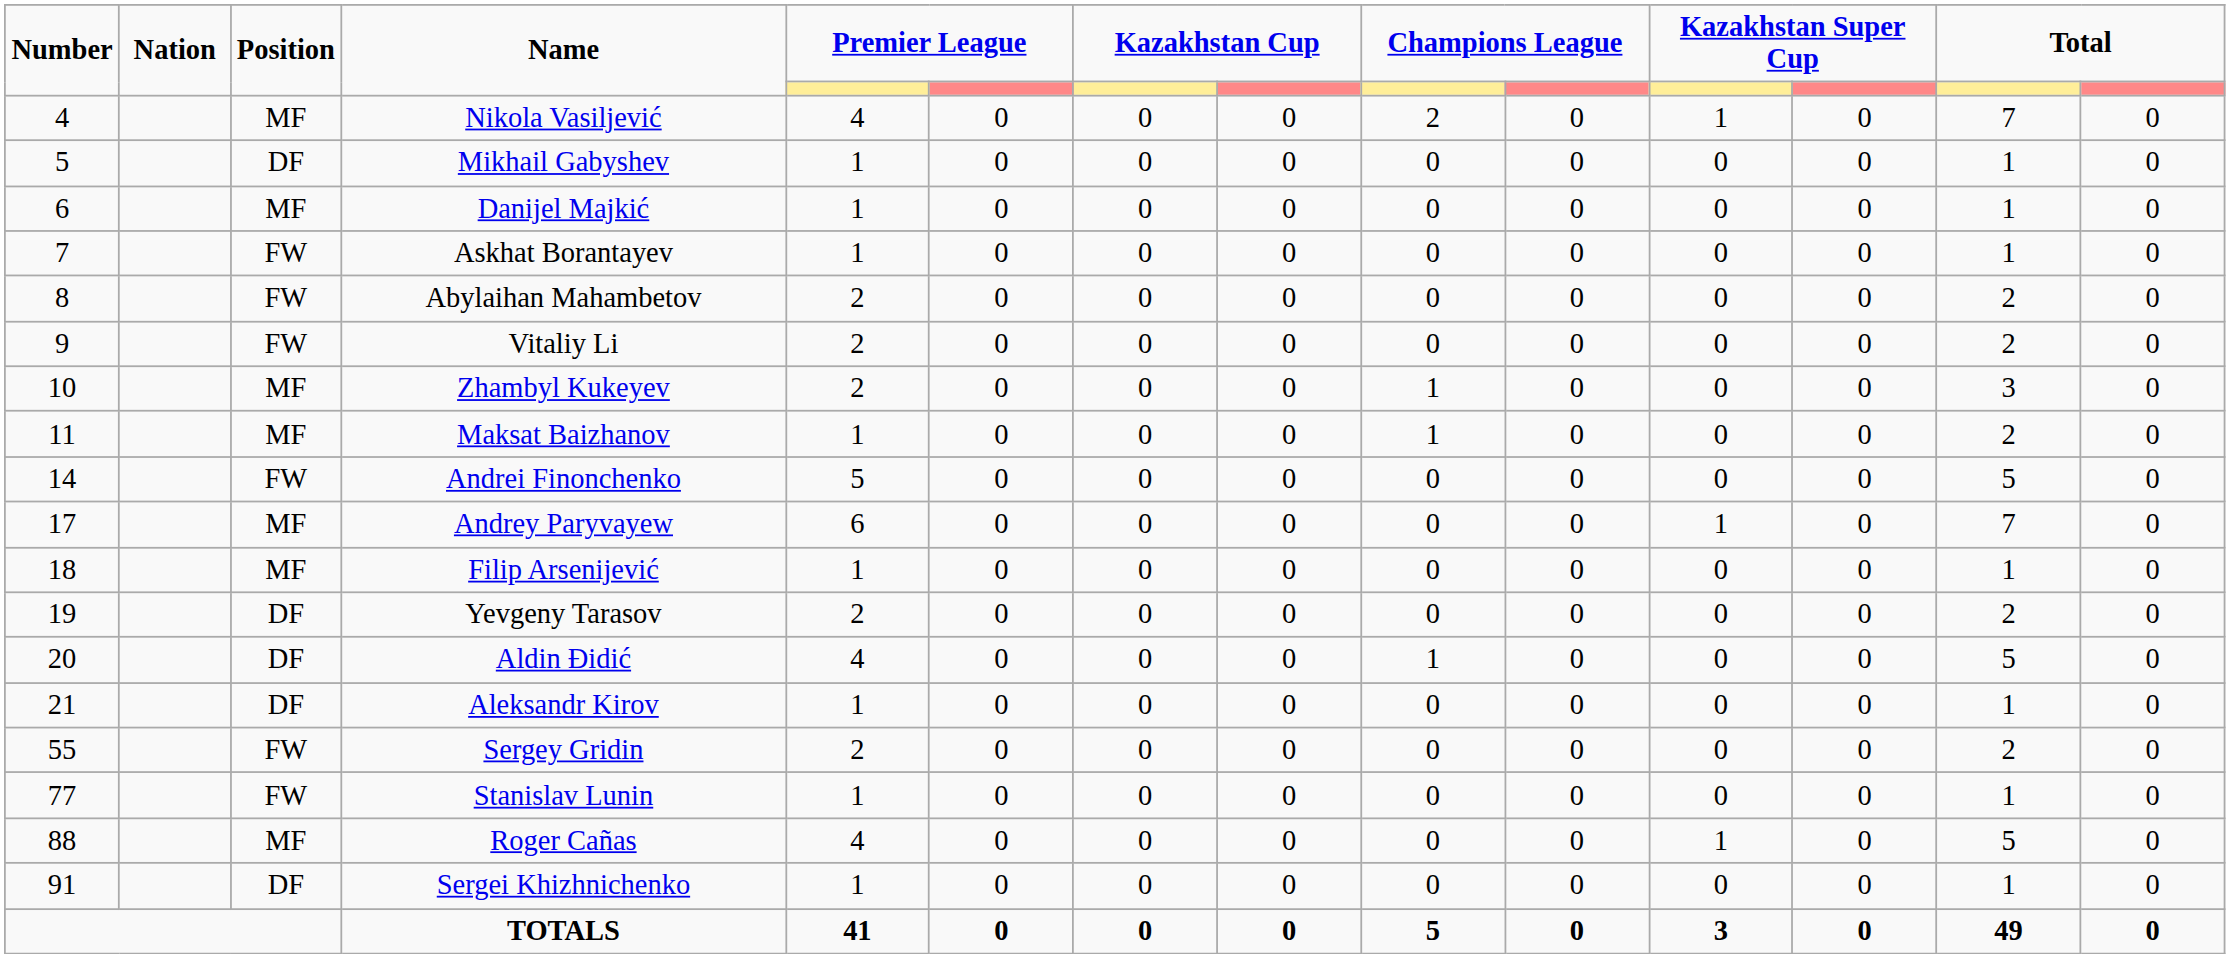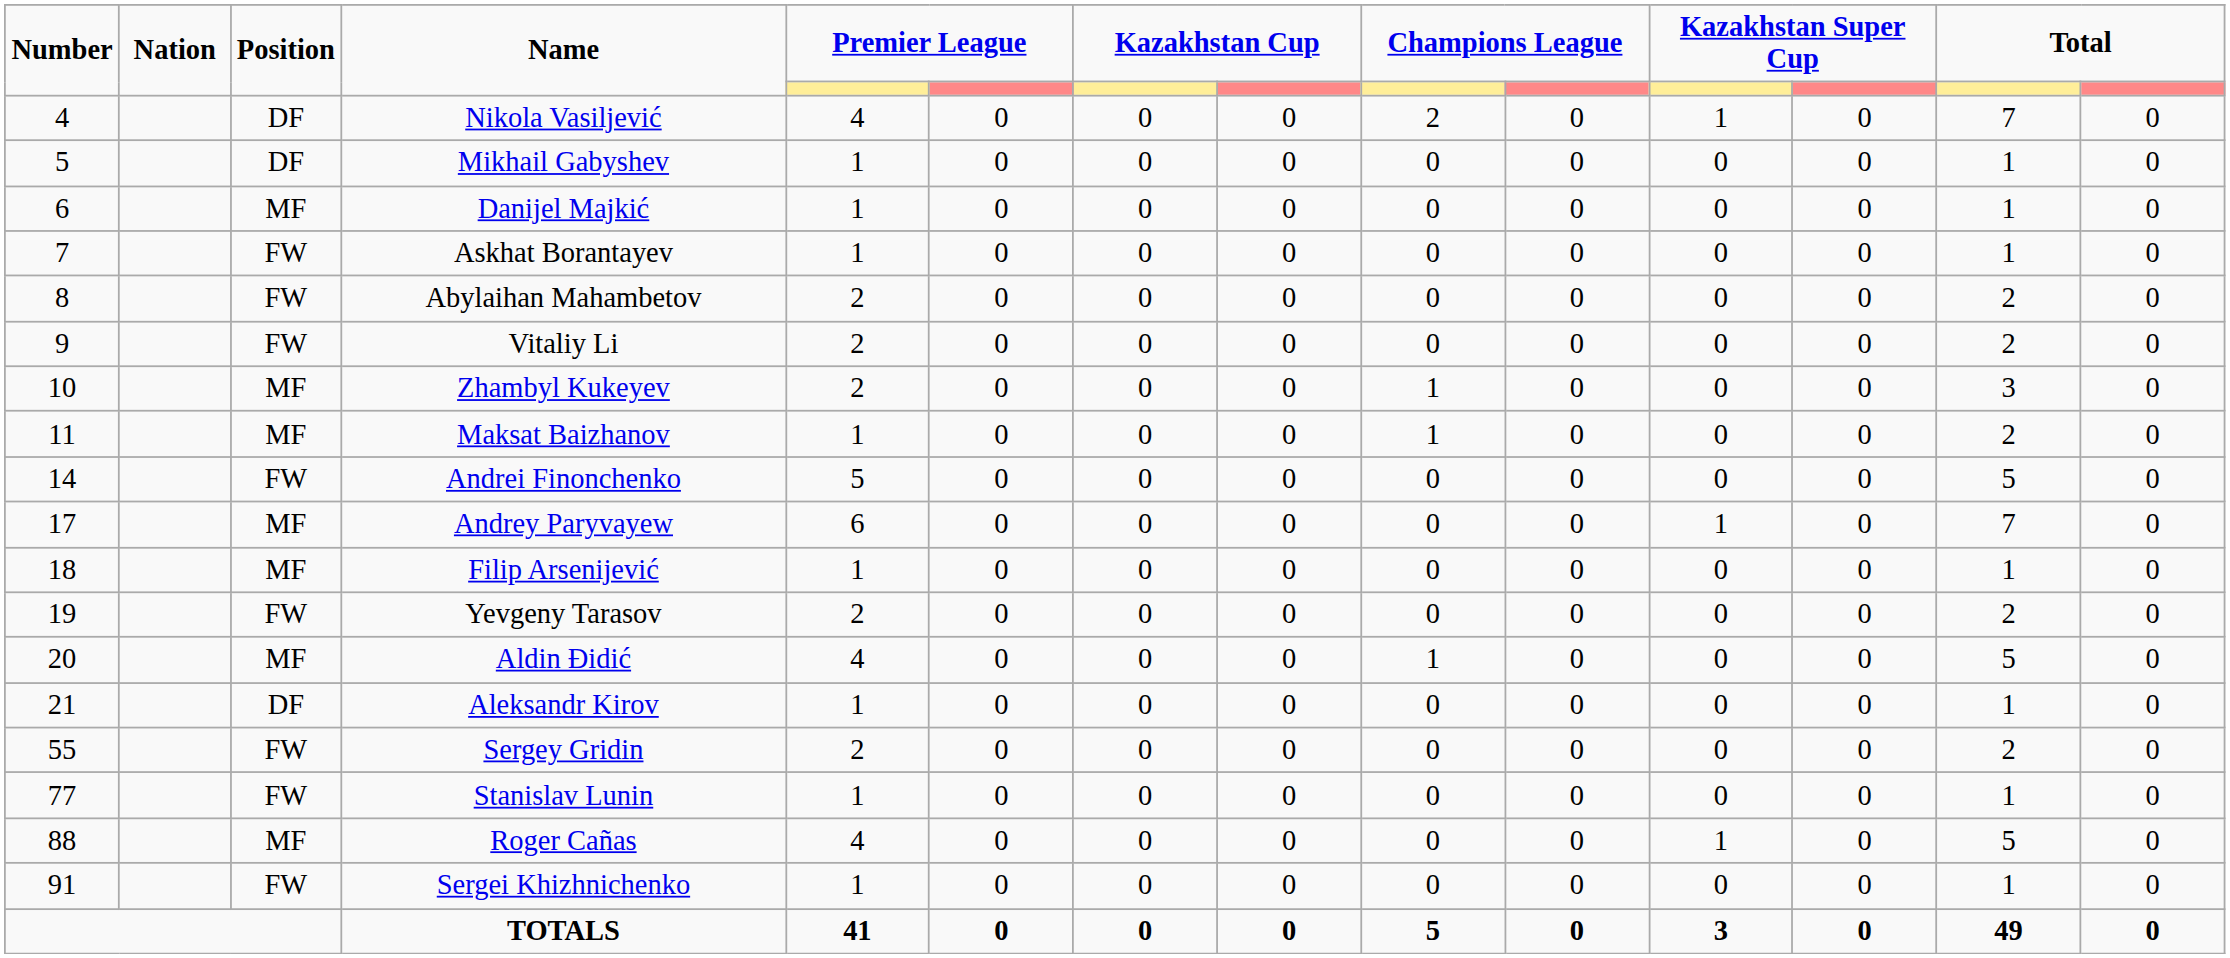Nikola Vasiljević | Position: MF -> DF
Yevgeny Tarasov | Position: DF -> FW
Aldin Đidić | Position: DF -> MF
Sergei Khizhnichenko | Position: DF -> FW
